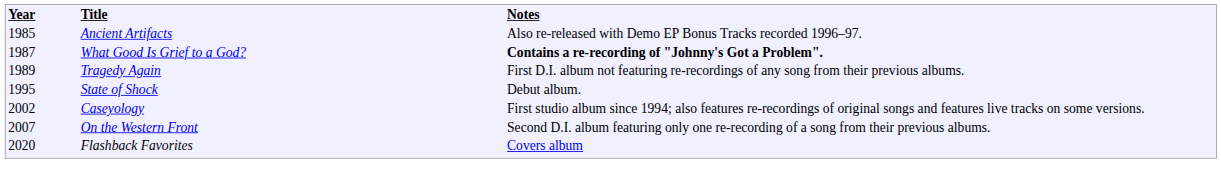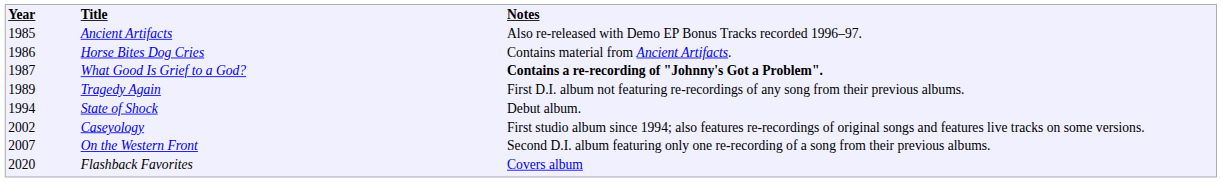+ row: 1986 | Horse Bites Dog Cries | Contains material from Ancient Artifacts.
State of Shock | column 1: 1995 -> 1994
